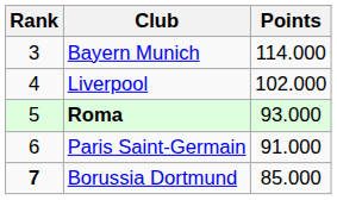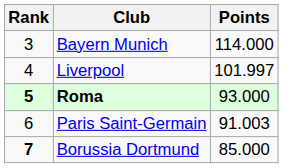Liverpool | Points: 102.000 -> 101.997
Roma | Rank: normal -> bold
Paris Saint-Germain | Points: 91.000 -> 91.003
